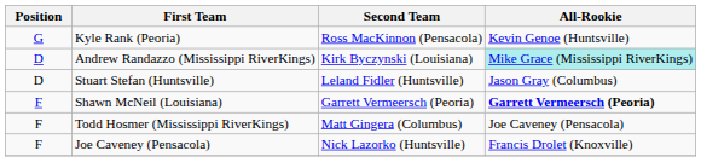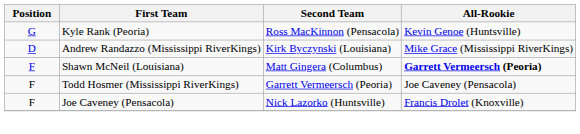Andrew Randazzo (Mississippi RiverKings) | All-Rookie: paleturquoise background -> no background
- row: D | Stuart Stefan (Huntsville) | Leland Fidler (Huntsville) | Jason Gray (Columbus)
Shawn McNeil (Louisiana) | Second Team: Garrett Vermeersch (Peoria) -> Matt Gingera (Columbus)
Todd Hosmer (Mississippi RiverKings) | Second Team: Matt Gingera (Columbus) -> Garrett Vermeersch (Peoria)
